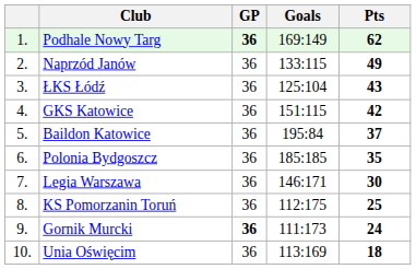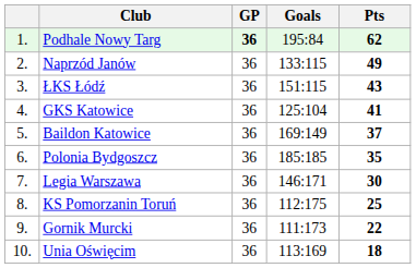Podhale Nowy Targ | Goals: 169:149 -> 195:84
ŁKS Łódź | Goals: 125:104 -> 151:115
GKS Katowice | Goals: 151:115 -> 125:104
GKS Katowice | Pts: 42 -> 41
Baildon Katowice | Goals: 195:84 -> 169:149
Gornik Murcki | GP: bold -> normal
Gornik Murcki | Pts: 24 -> 22
